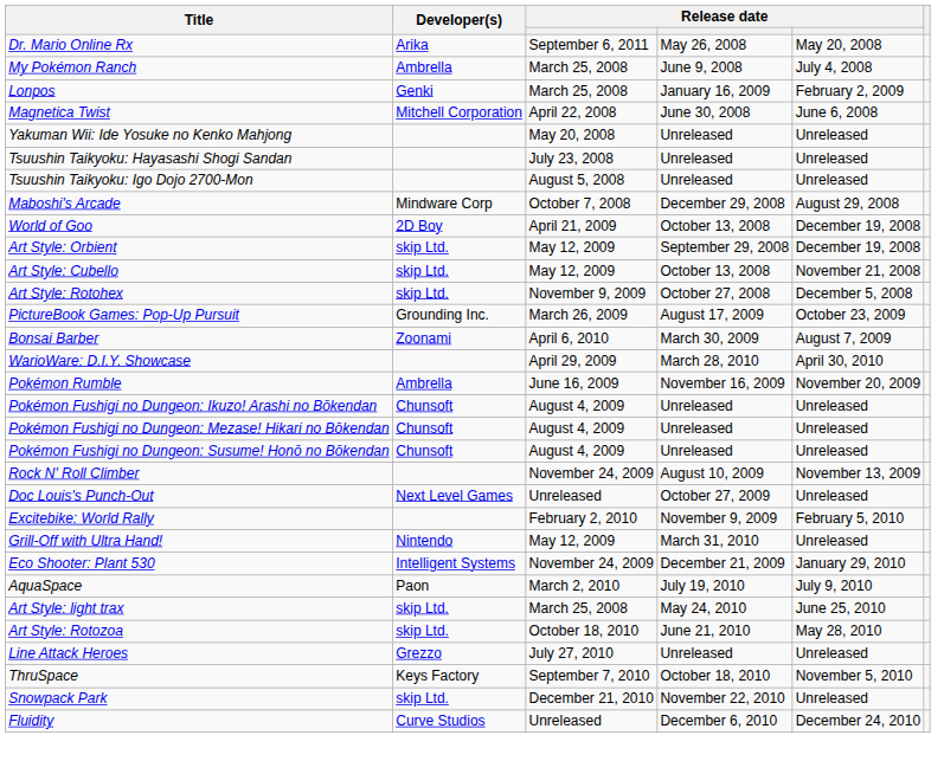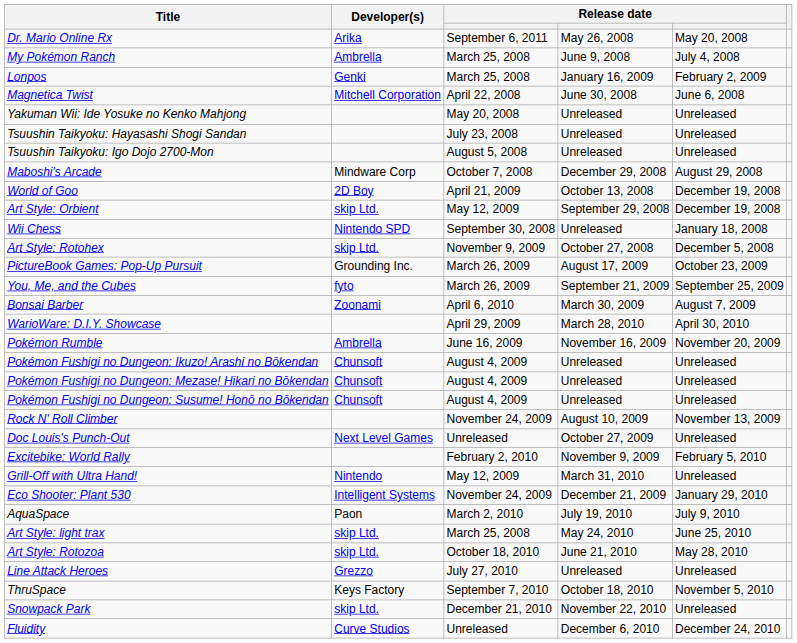+ row: Wii Chess | Nintendo SPD | September 30, 2008 | Unreleased | January 18, 2008
- row: Art Style: Cubello | skip Ltd. | May 12, 2009 | October 13, 2008 | November 21, 2008
+ row: You, Me, and the Cubes | fyto | March 26, 2009 | September 21, 2009 | September 25, 2009
